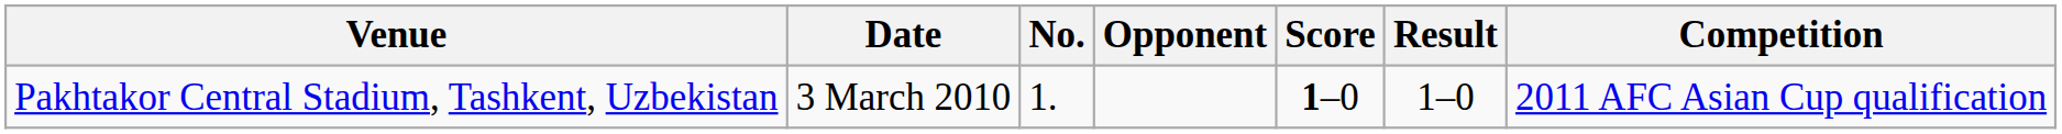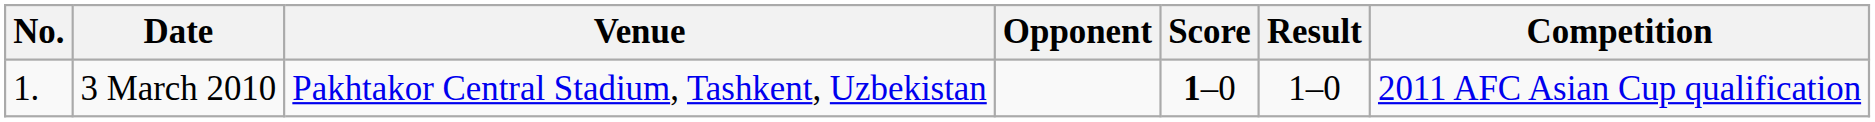columns swapped: No. <-> Venue
